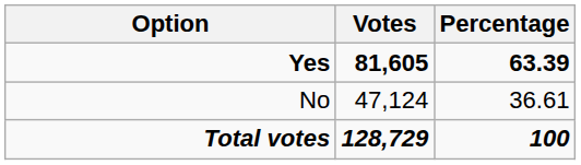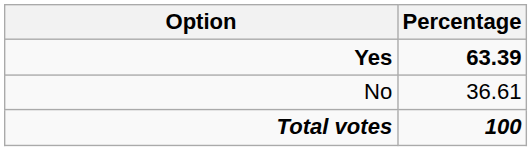- column: Votes | 81,605 | 47,124 | 128,729
